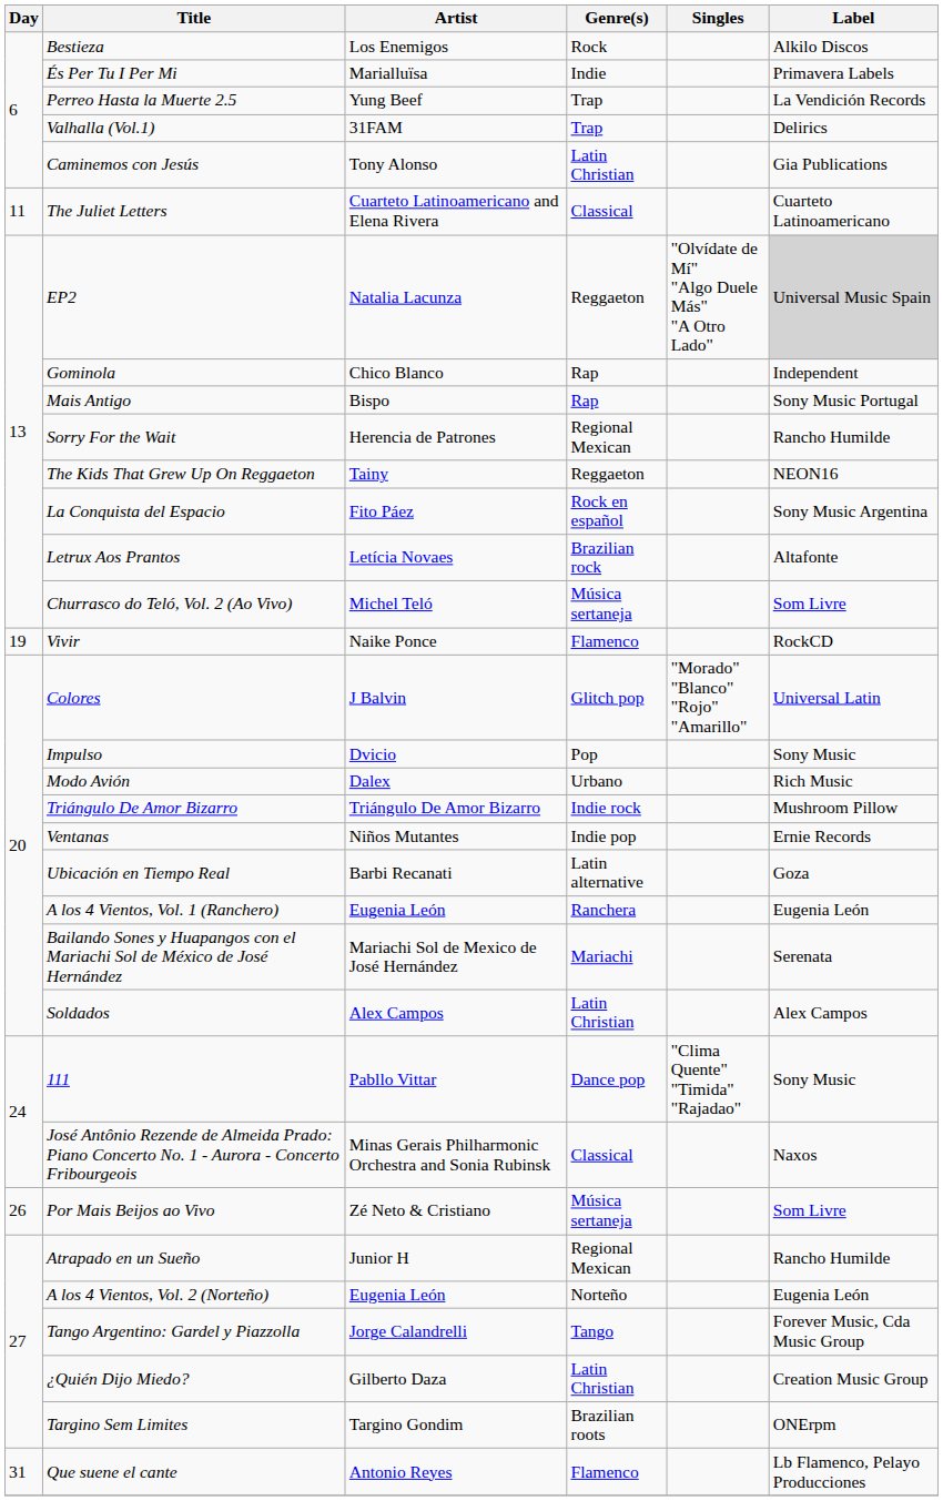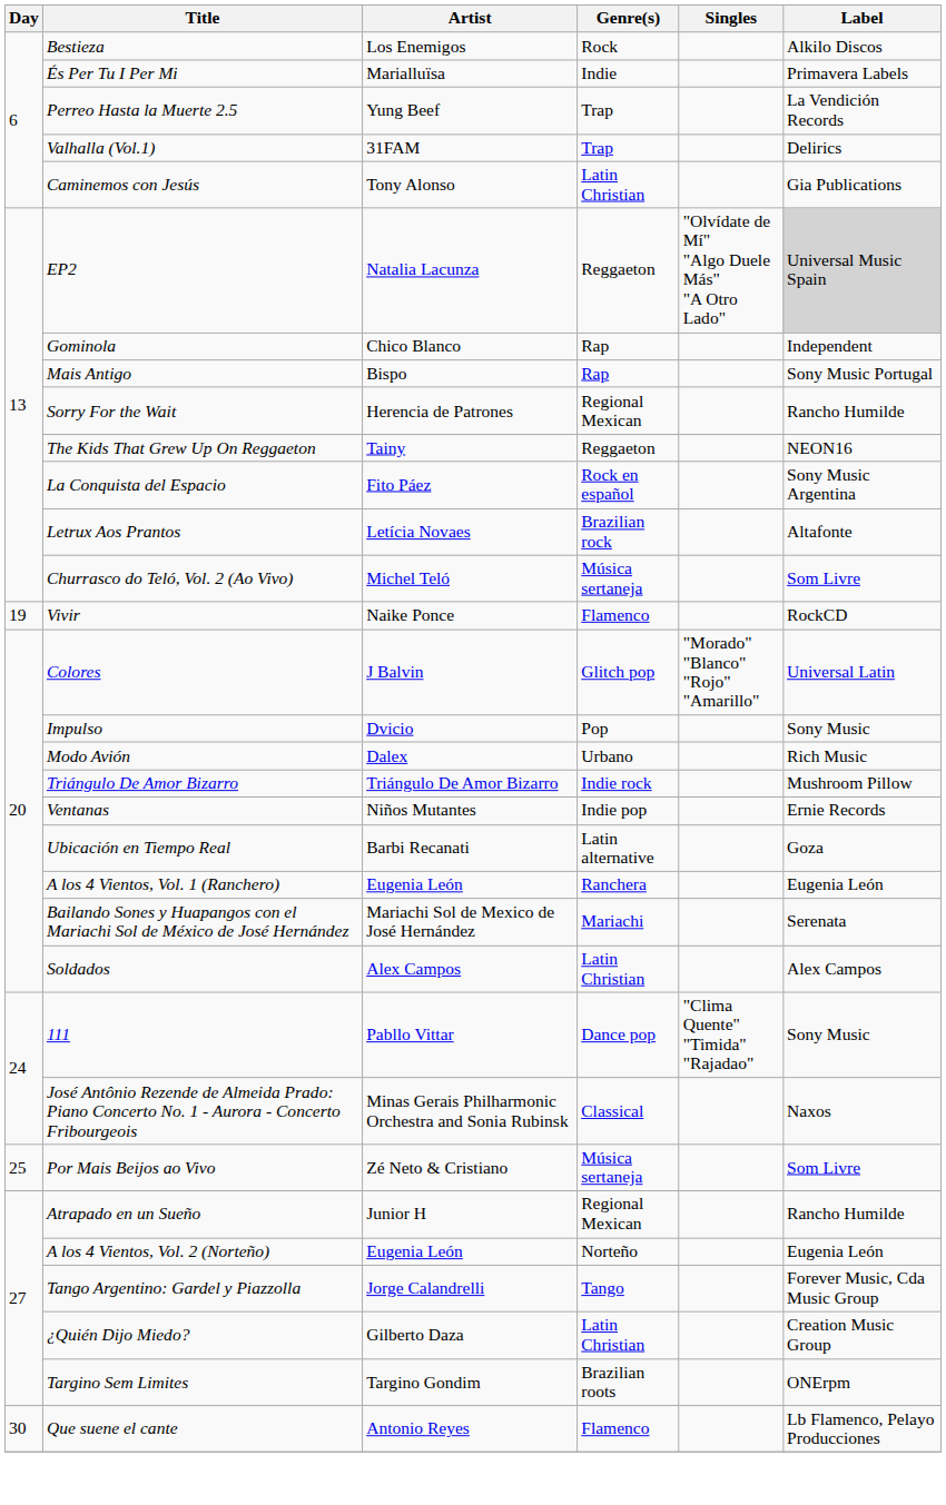- row: 11 | The Juliet Letters | Cuarteto Latinoamericano and Elena Rivera | Classical | Cuarteto Latinoamericano
Por Mais Beijos ao Vivo | Day: 26 -> 25
Que suene el cante | Day: 31 -> 30
